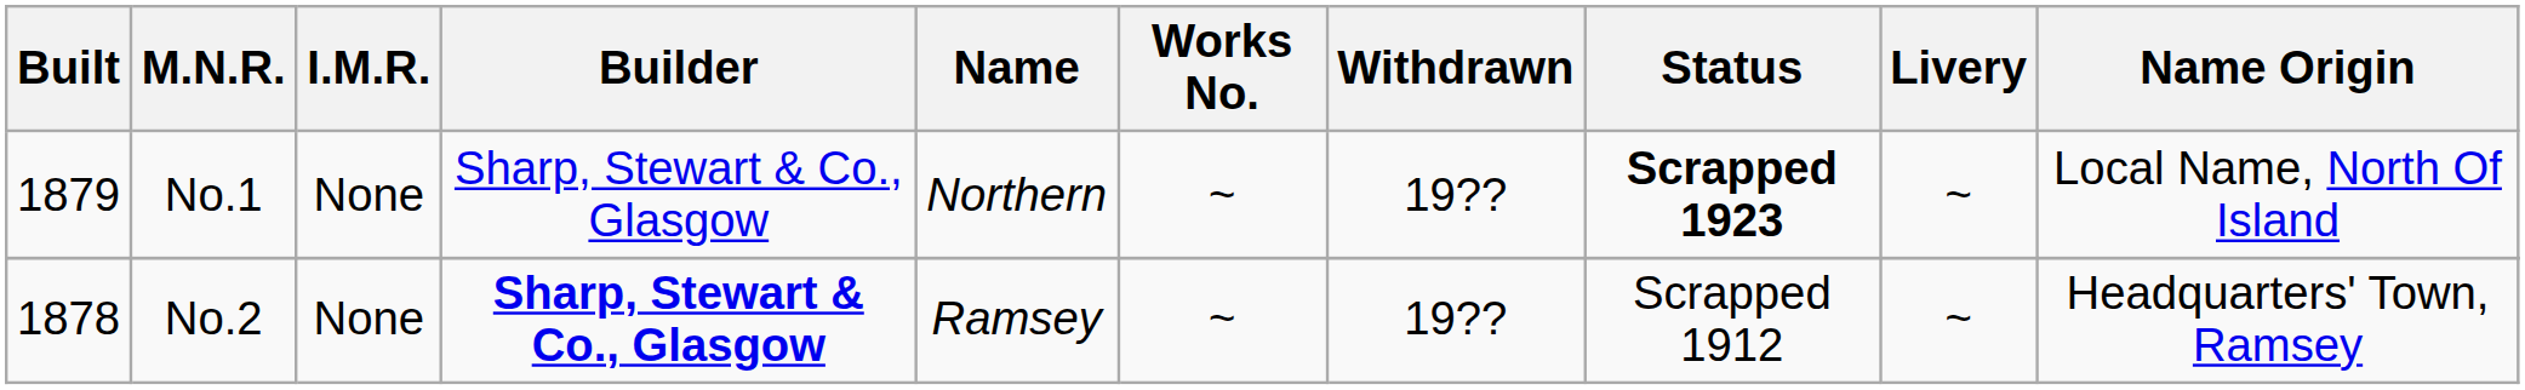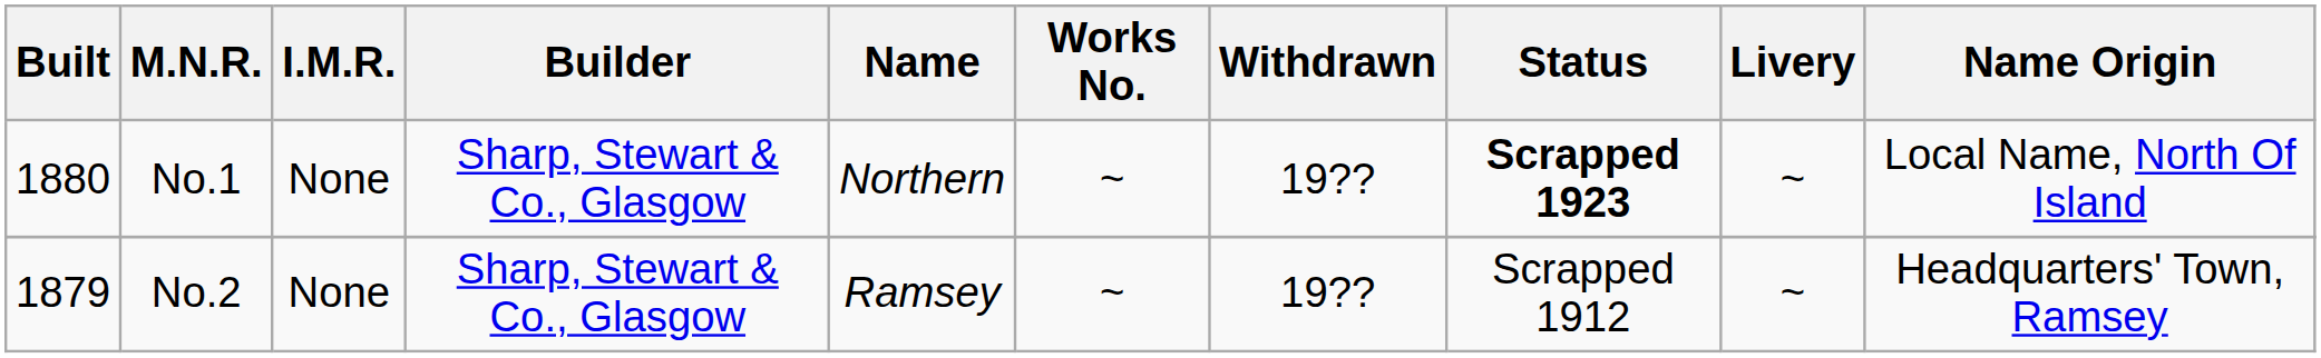No.1 | Built: 1879 -> 1880
No.2 | Built: 1878 -> 1879
No.2 | Builder: bold -> normal
